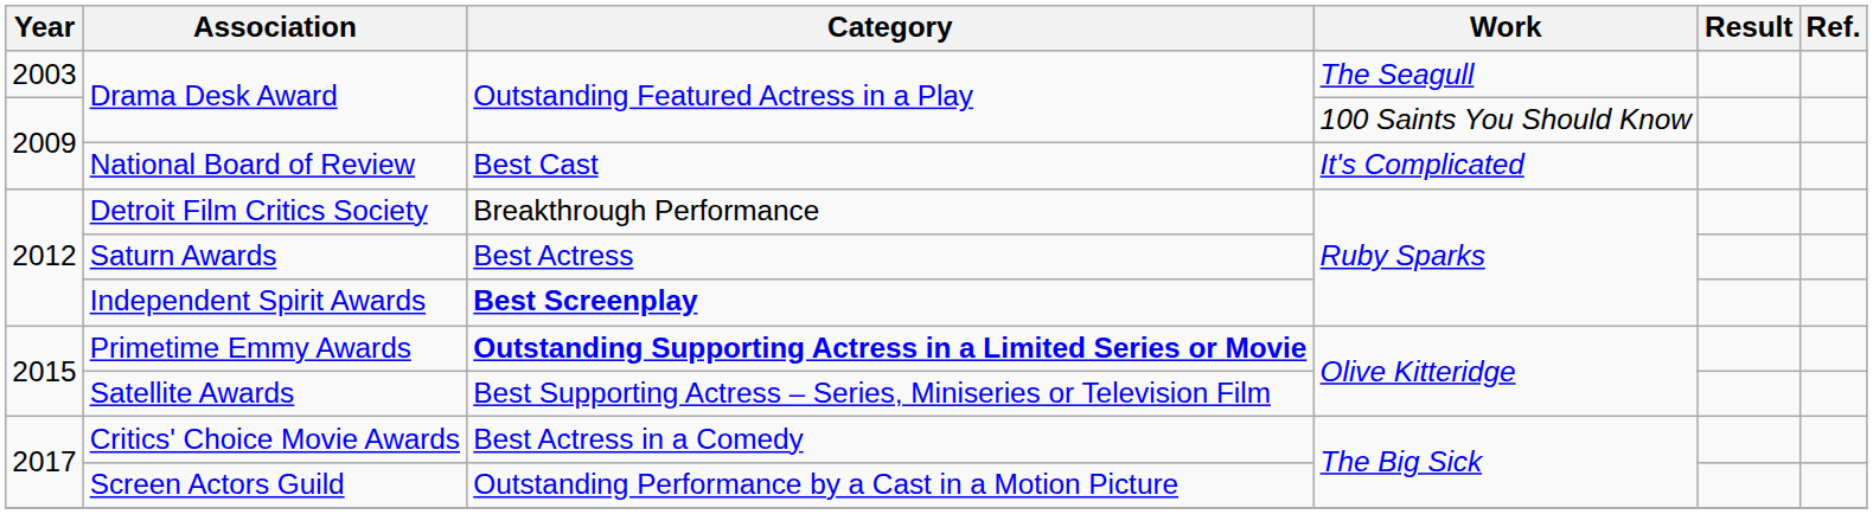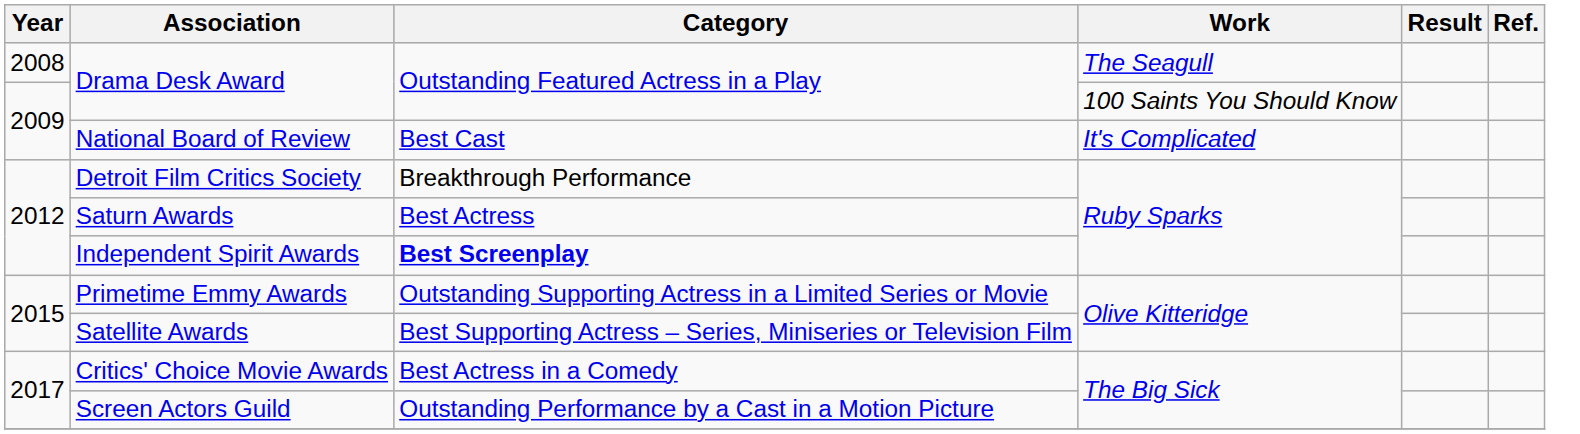Drama Desk Award / The Seagull | Year: 2003 -> 2008
Primetime Emmy Awards | Category: bold -> normal
